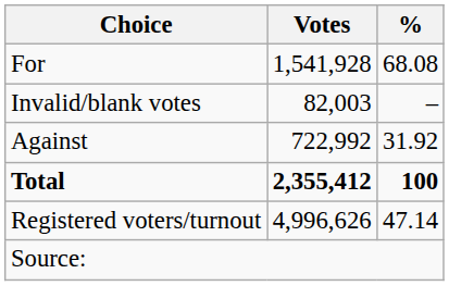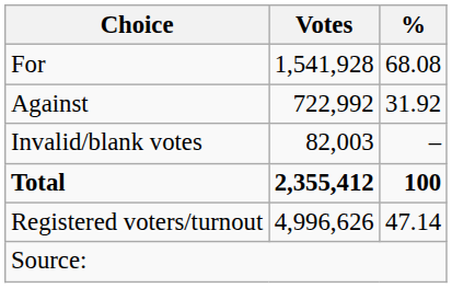rows swapped: Against <-> Invalid/blank votes
